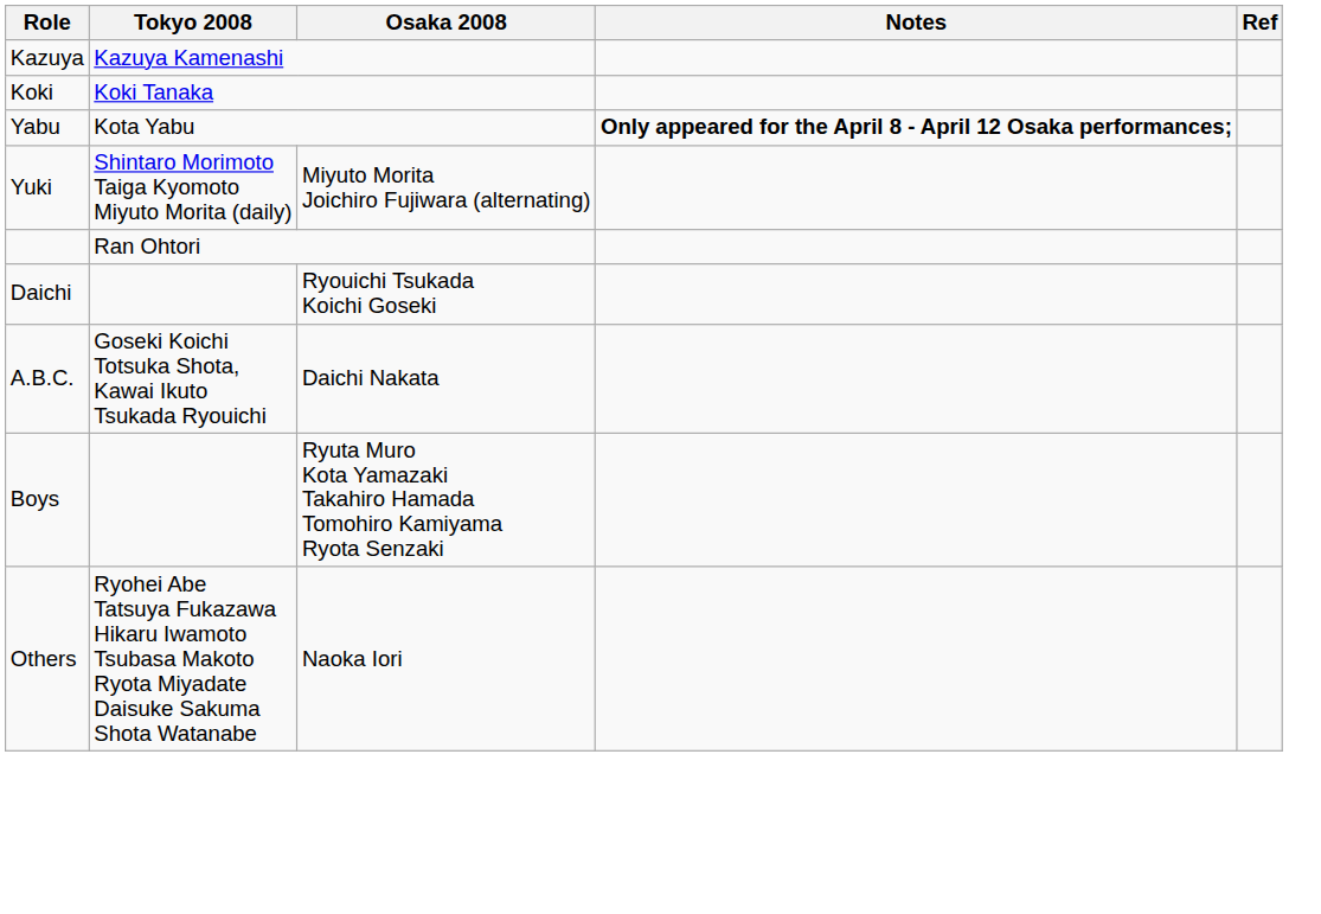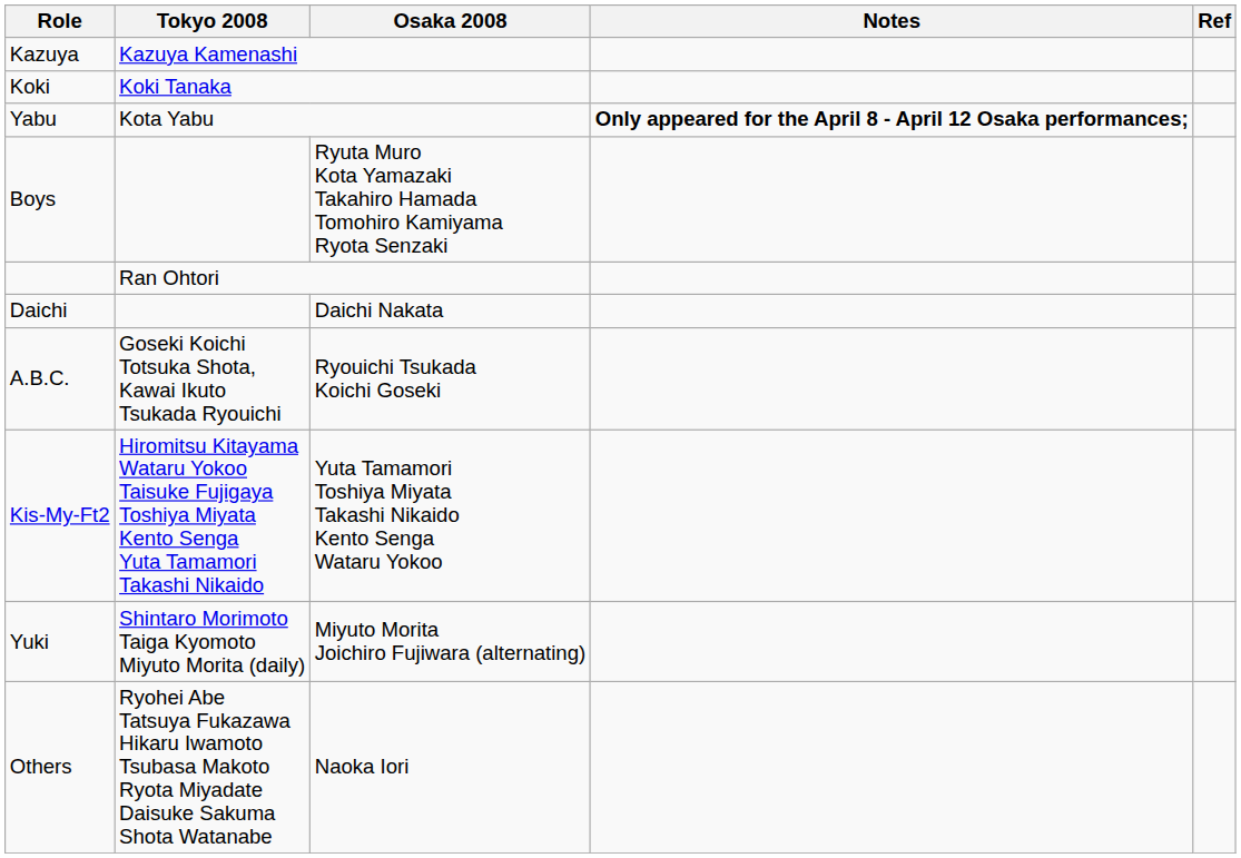rows swapped: Yuki <-> Boys
Daichi | Osaka 2008: Ryouichi Tsukada Koichi Goseki -> Daichi Nakata
A.B.C. | Osaka 2008: Daichi Nakata -> Ryouichi Tsukada Koichi Goseki
+ row: Kis-My-Ft2 | Hiromitsu Kitayama Wataru Yokoo Taisuke Fujigaya Toshiya Miyata Kento Senga Yuta Tamamori Takashi Nikaido | Yuta Tamamori Toshiya Miyata Takashi Nikaido Kento Senga Wataru Yokoo
